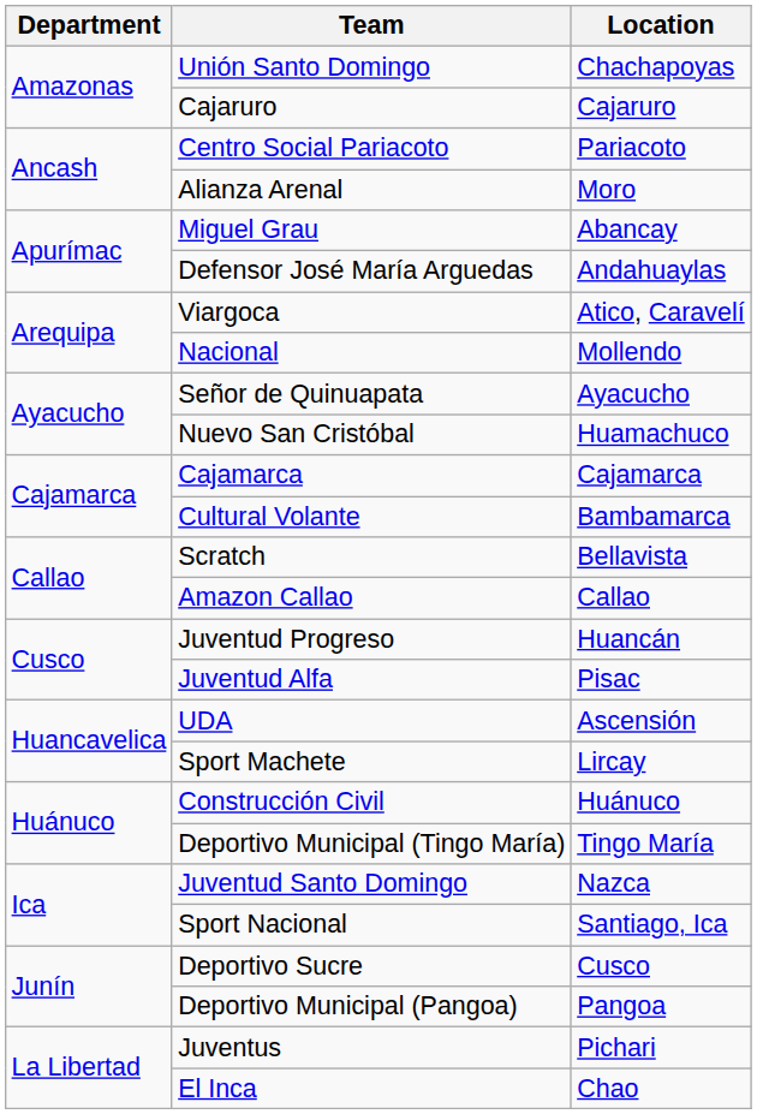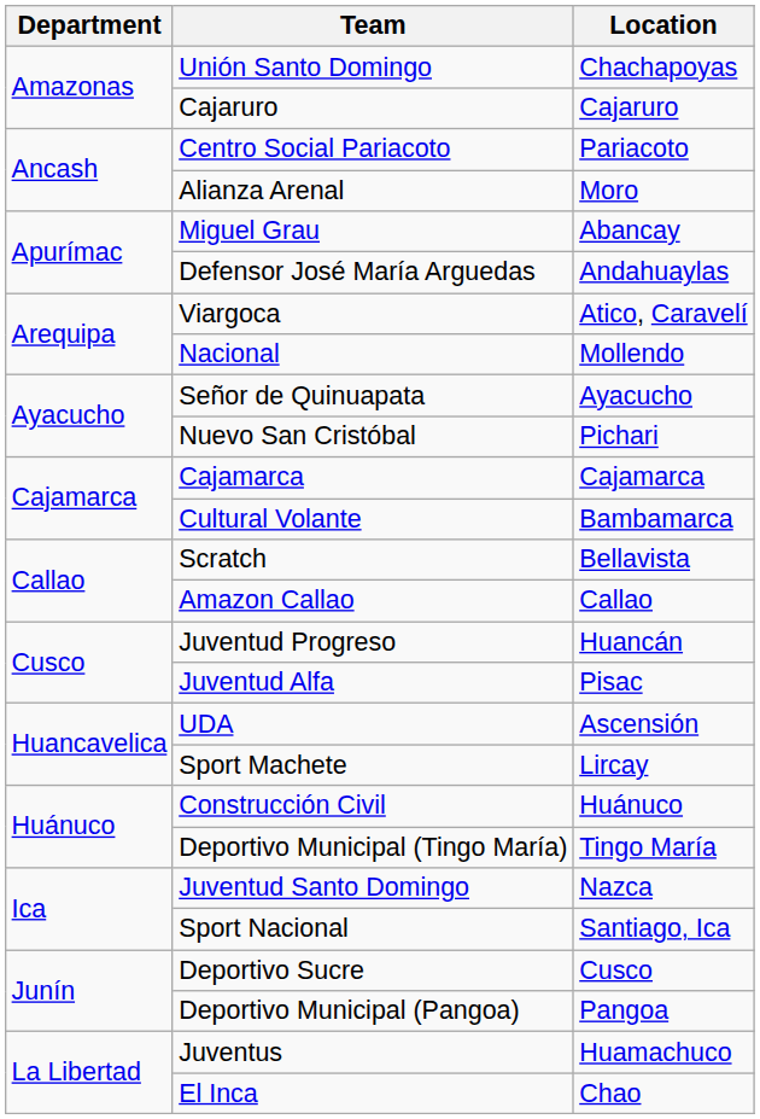Nuevo San Cristóbal | Location: Huamachuco -> Pichari
Juventus | Location: Pichari -> Huamachuco
